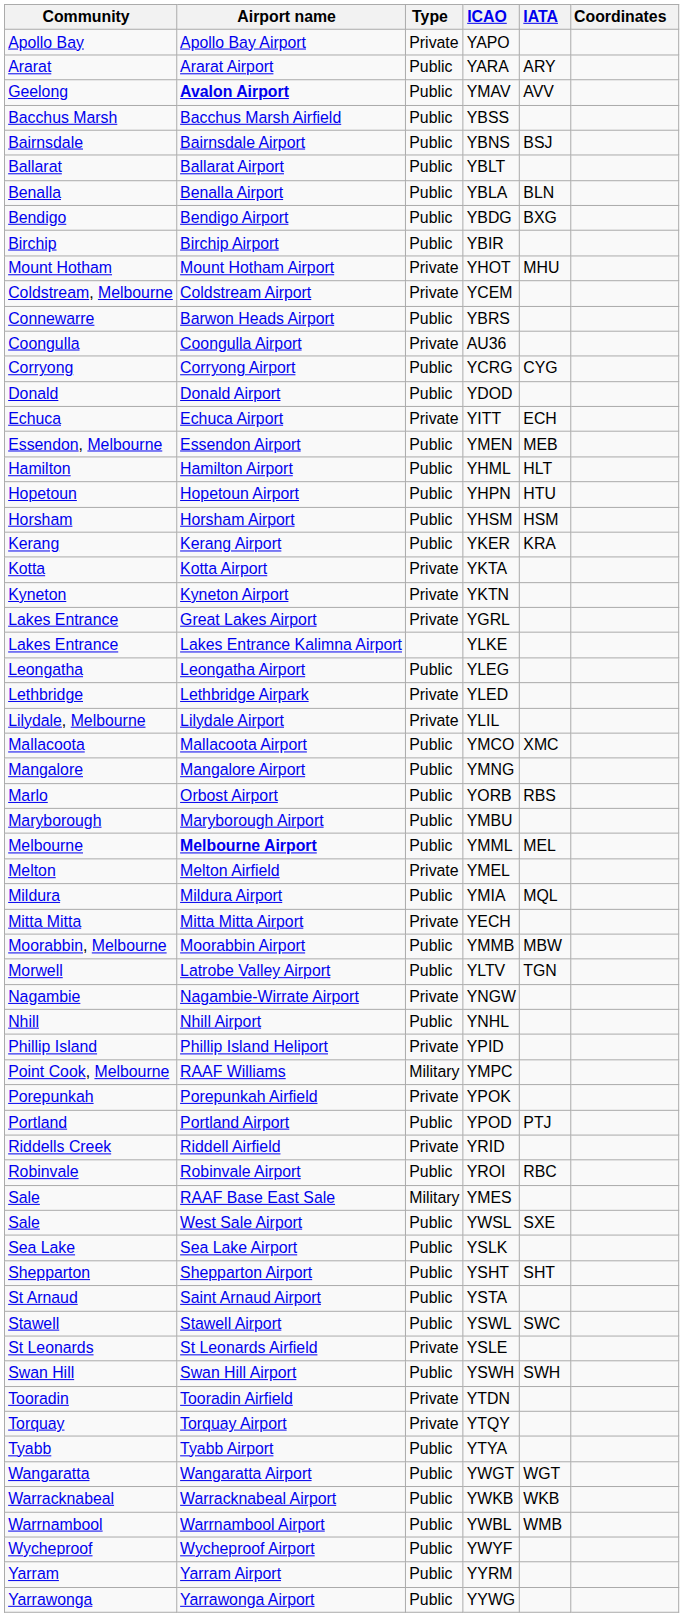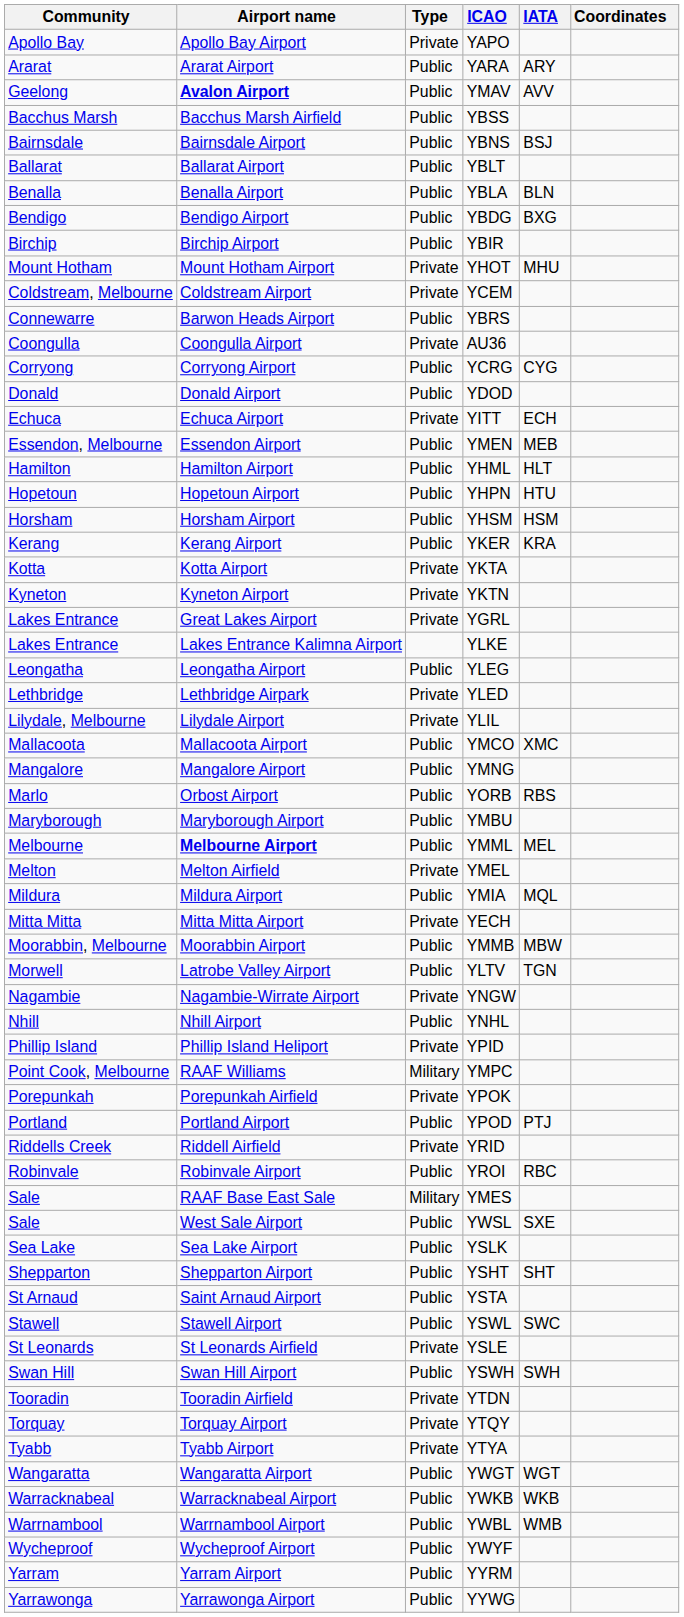Tyabb Airport | Type: Public -> Private
